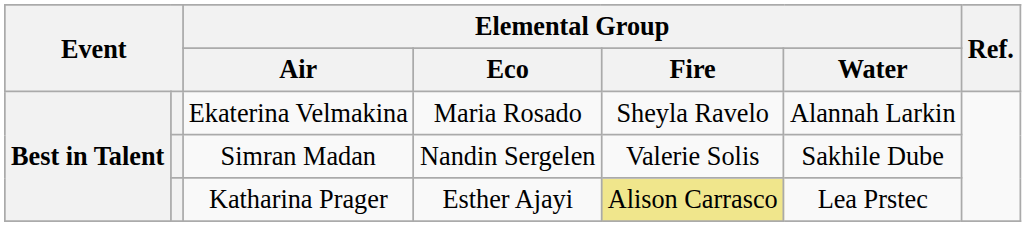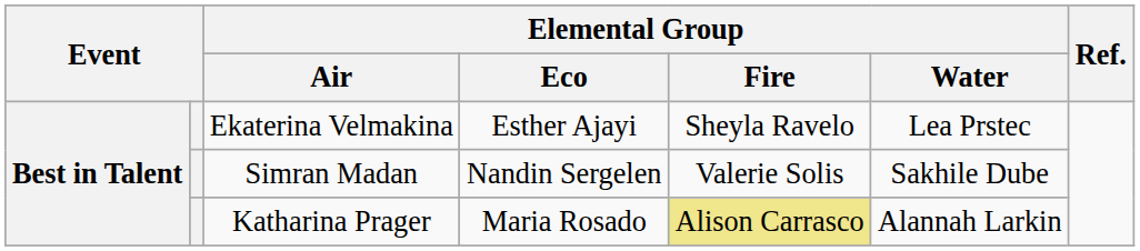Ekaterina Velmakina | Elemental Group / Eco: Maria Rosado -> Esther Ajayi
Ekaterina Velmakina | Elemental Group / Water: Alannah Larkin -> Lea Prstec
Katharina Prager | Elemental Group / Eco: Esther Ajayi -> Maria Rosado
Katharina Prager | Elemental Group / Water: Lea Prstec -> Alannah Larkin
